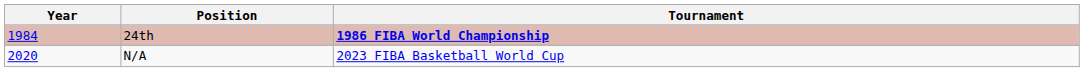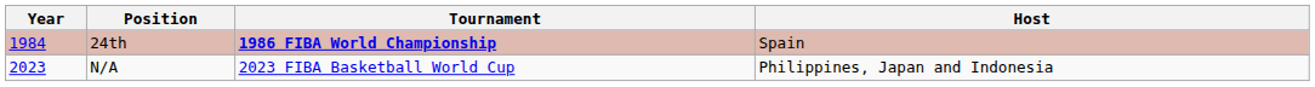+ column: Host | Spain | Philippines, Japan and Indonesia
N/A | Year: 2020 -> 2023
